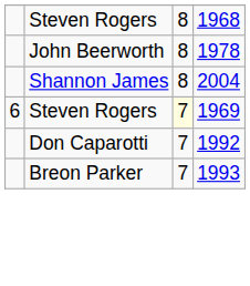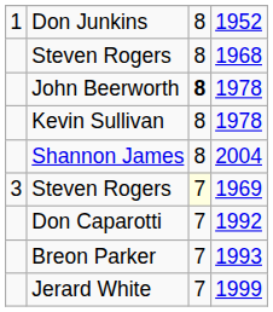+ row: 1 | Don Junkins | 8 | 1952
John Beerworth | column 3: normal -> bold
+ row: Kevin Sullivan | 8 | 1978
Steven Rogers / 1969 | column 1: 6 -> 3
+ row: Jerard White | 7 | 1999
